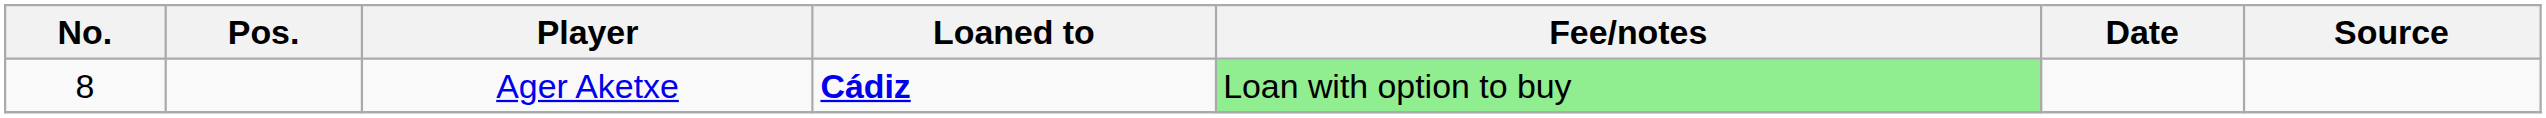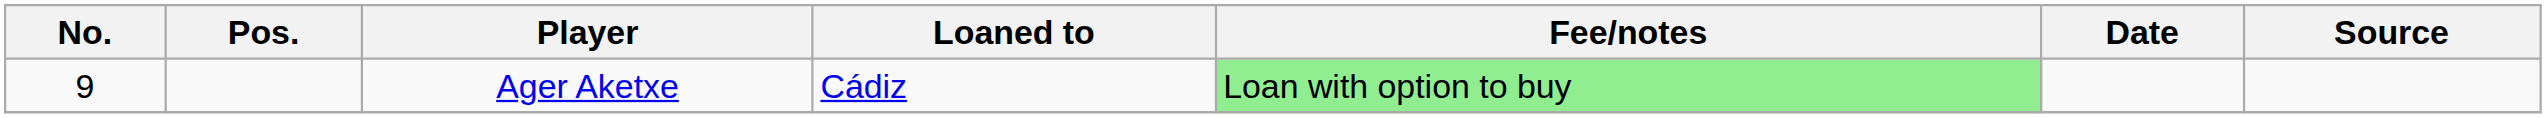Ager Aketxe | No.: 8 -> 9
Ager Aketxe | Loaned to: bold -> normal
